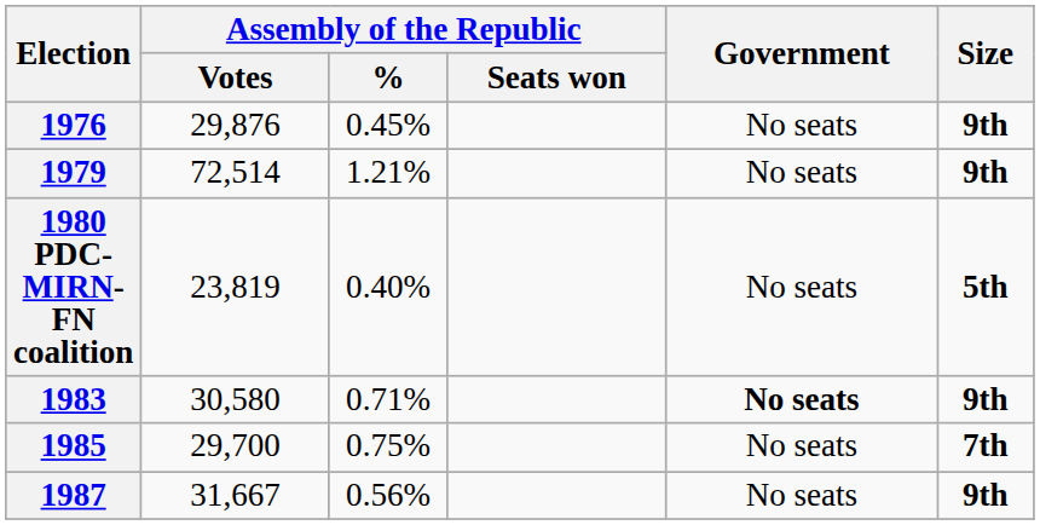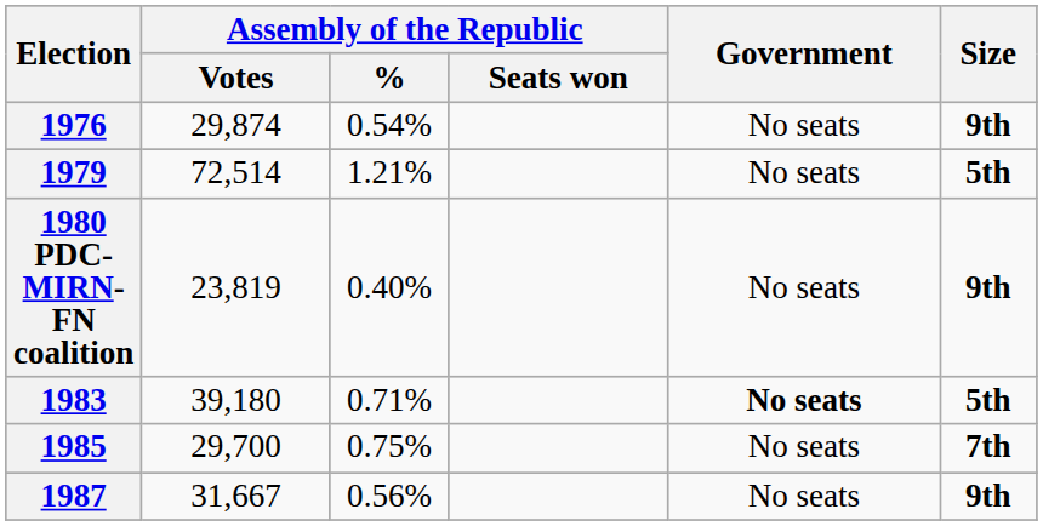1976 | Assembly of the Republic / Votes: 29,876 -> 29,874
1976 | Assembly of the Republic / %: 0.45% -> 0.54%
1979 | Size: 9th -> 5th
1980 PDC-MIRN-FN coalition | Size: 5th -> 9th
1983 | Assembly of the Republic / Votes: 30,580 -> 39,180
1983 | Size: 9th -> 5th
